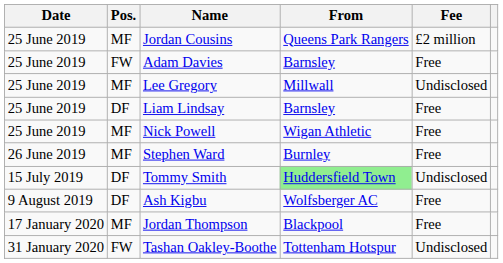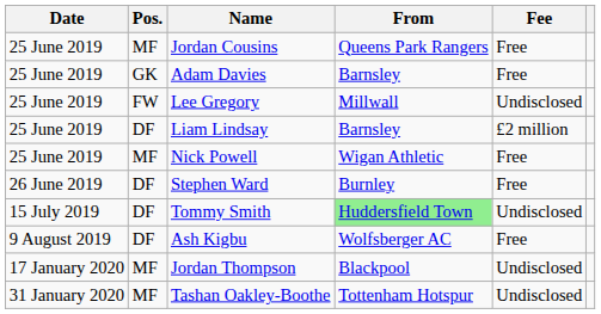Jordan Cousins | Fee: £2 million -> Free
Adam Davies | Pos.: FW -> GK
Lee Gregory | Pos.: MF -> FW
Liam Lindsay | Fee: Free -> £2 million
Stephen Ward | Pos.: MF -> DF
Jordan Thompson | Fee: Free -> Undisclosed
Tashan Oakley-Boothe | Pos.: FW -> MF
